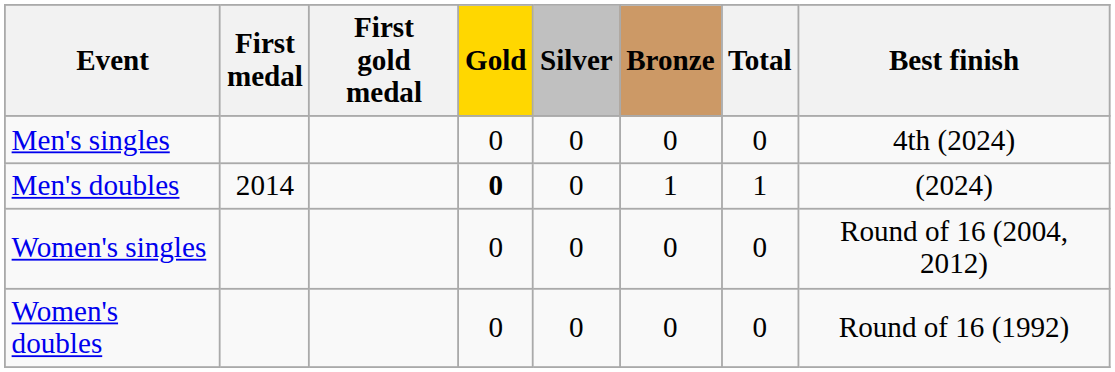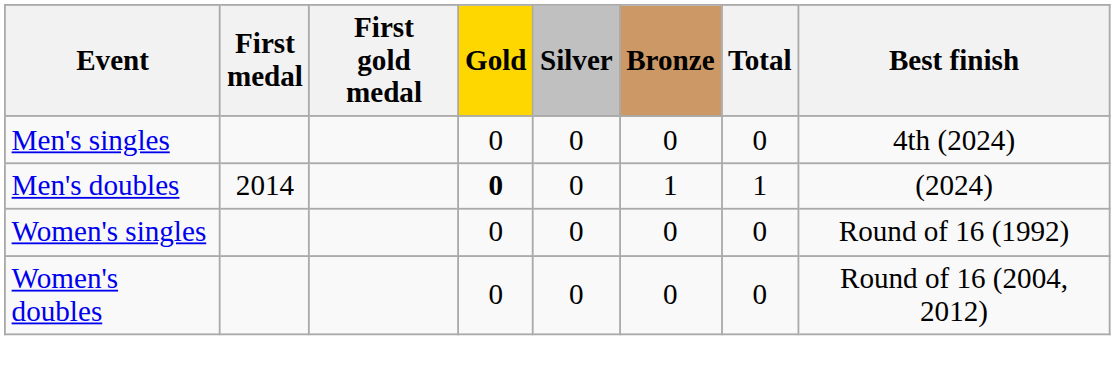Women's singles | Best finish: Round of 16 (2004, 2012) -> Round of 16 (1992)
Women's doubles | Best finish: Round of 16 (1992) -> Round of 16 (2004, 2012)
